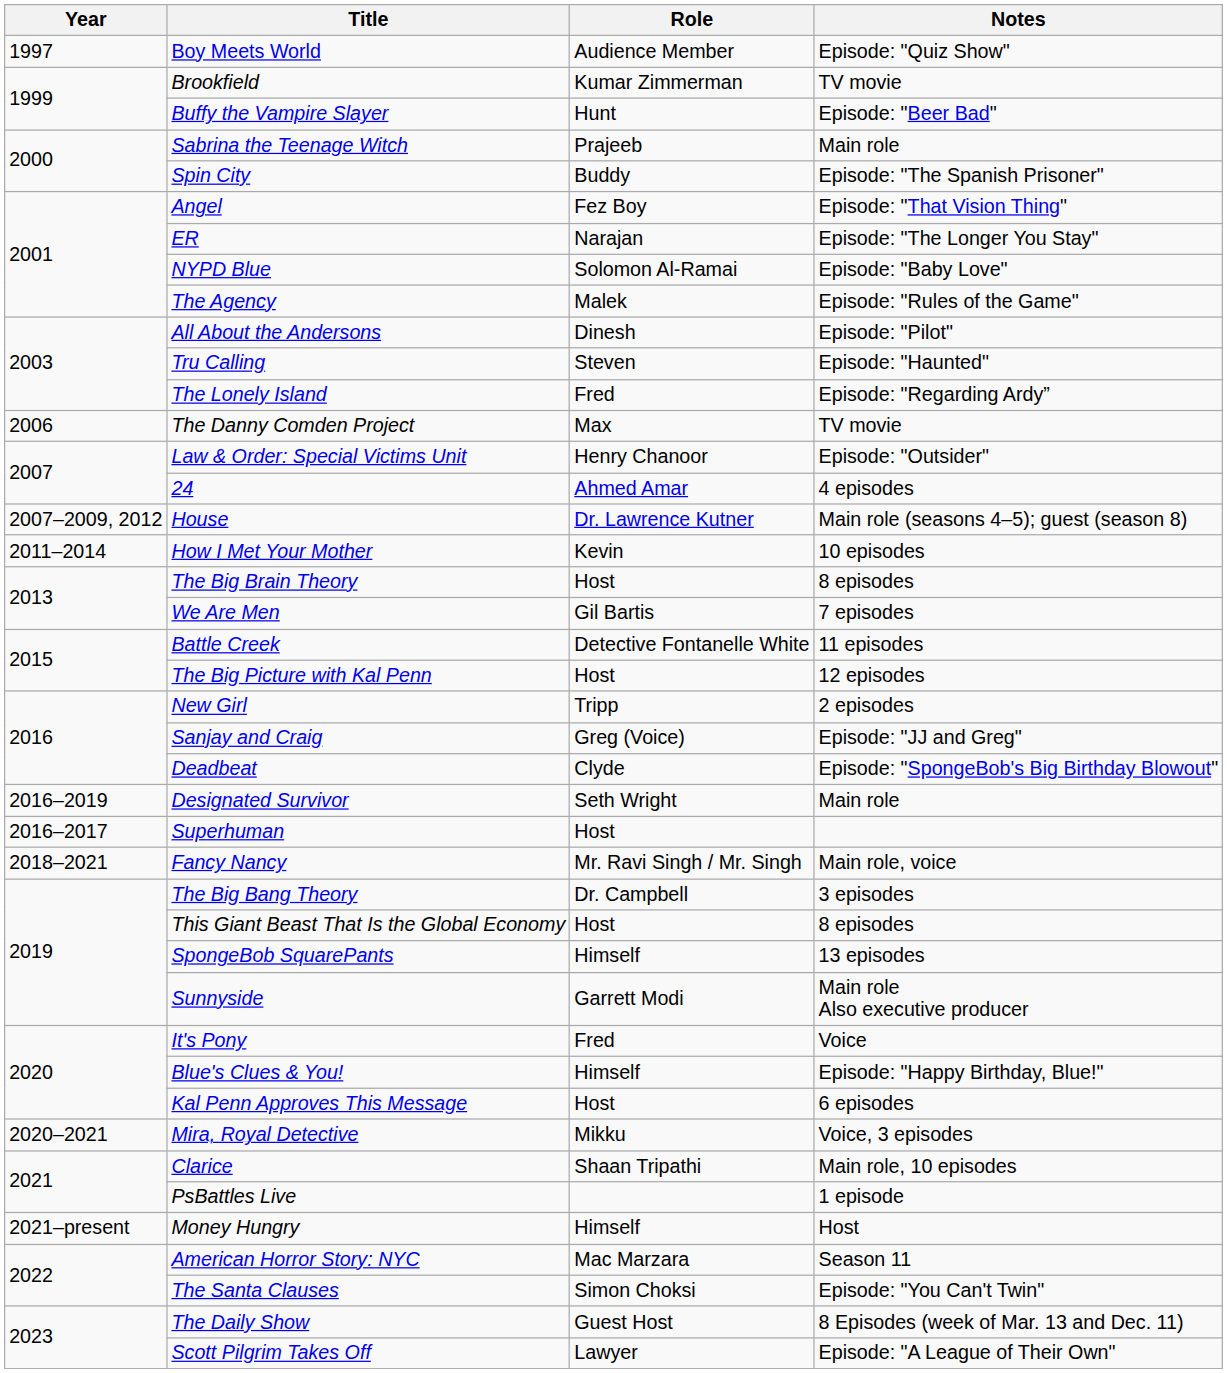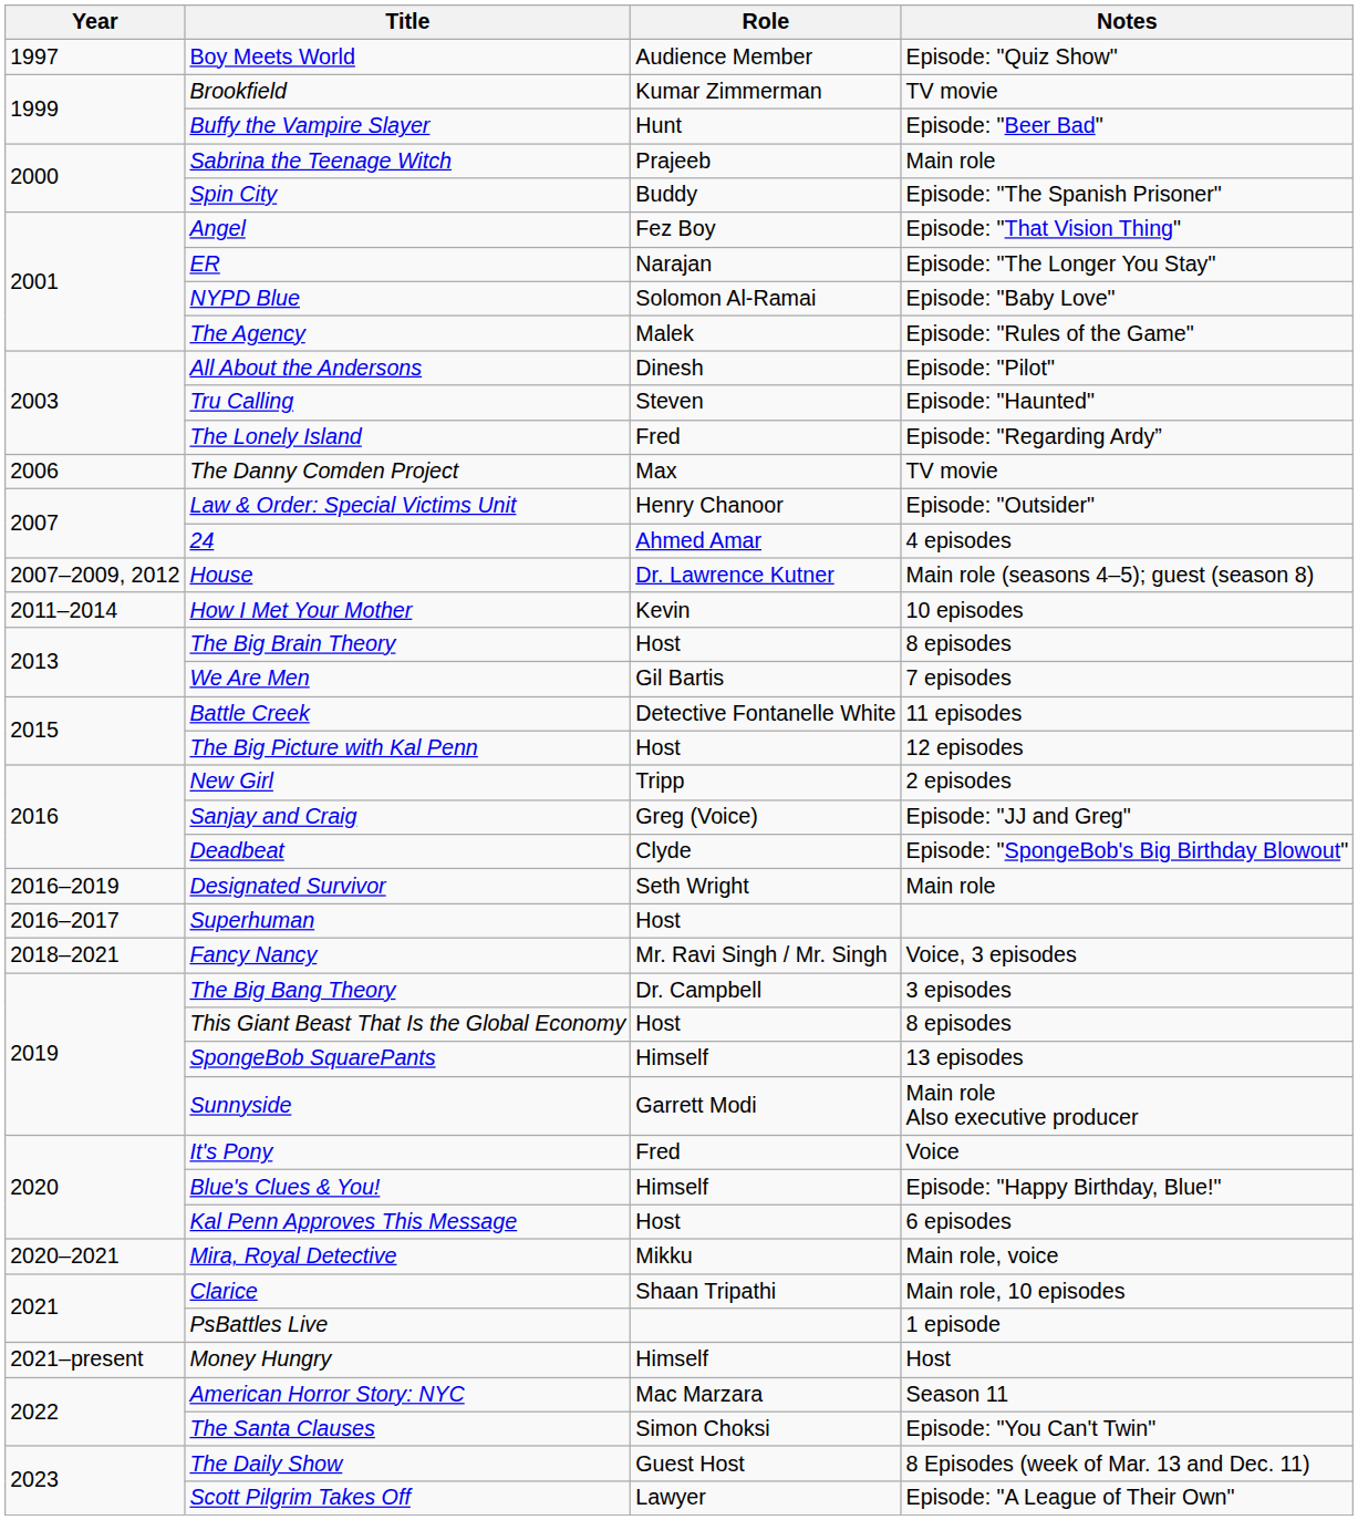Fancy Nancy | Notes: Main role, voice -> Voice, 3 episodes
Mira, Royal Detective | Notes: Voice, 3 episodes -> Main role, voice
